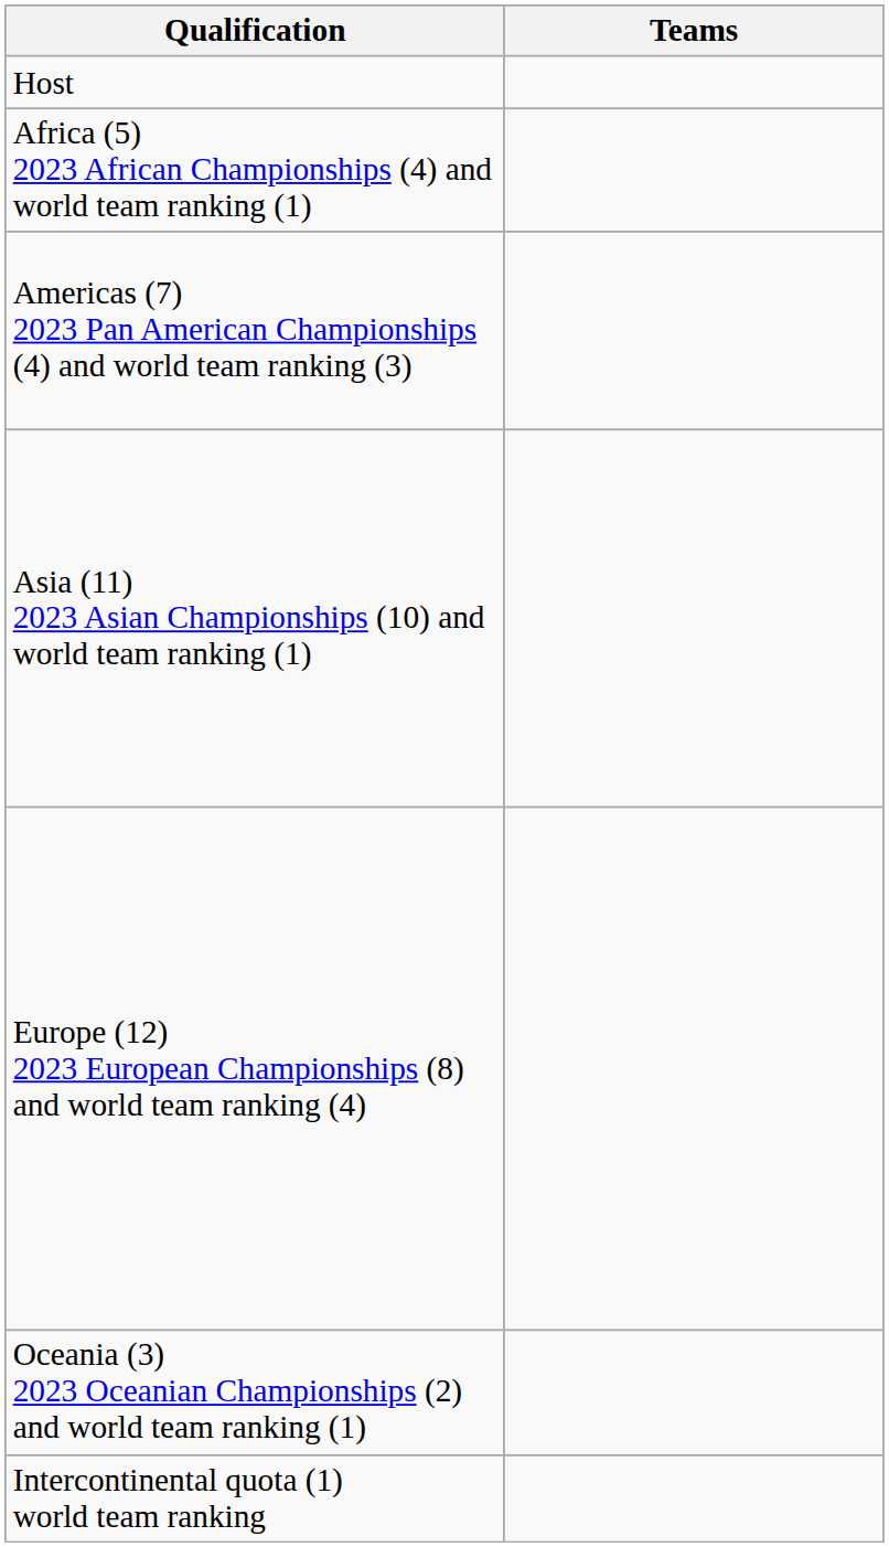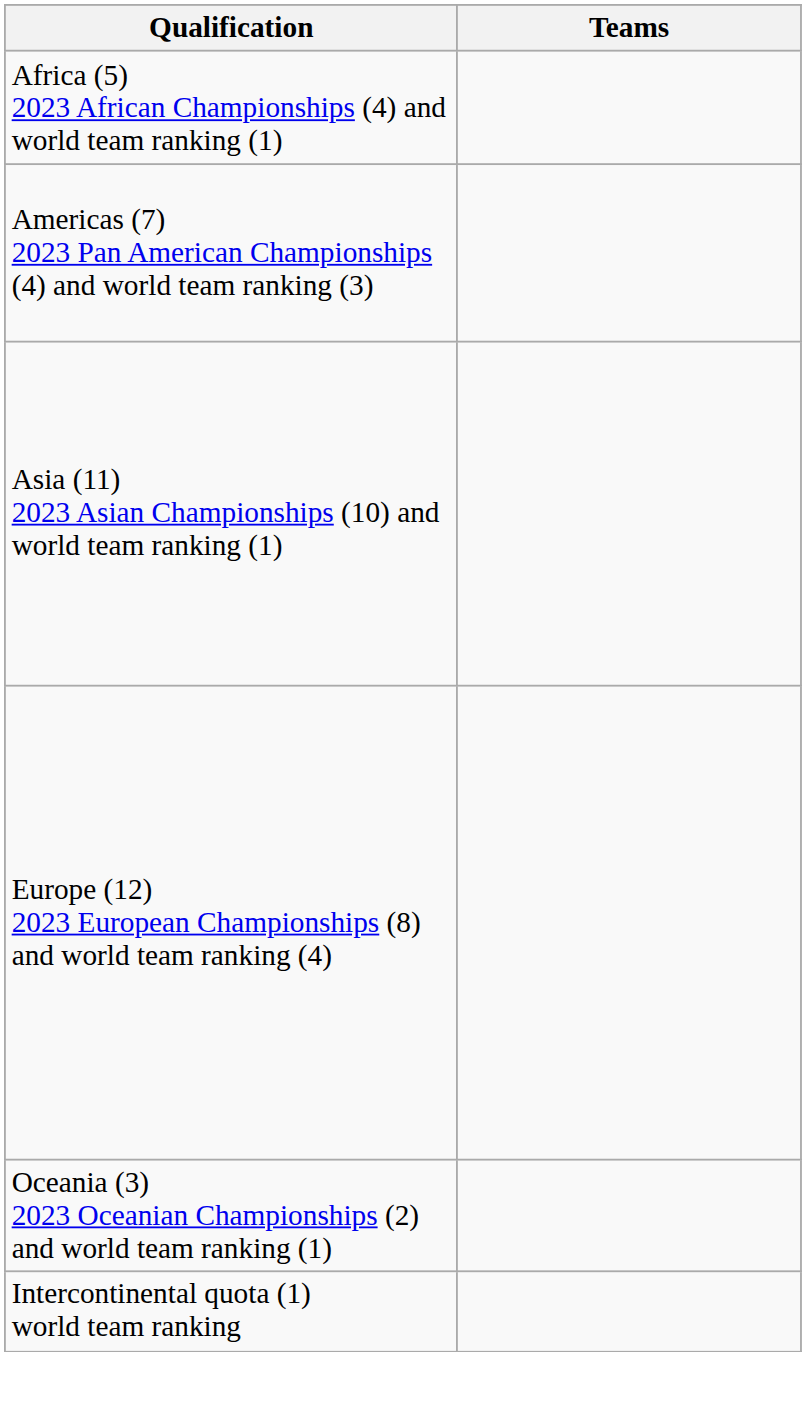- row: Host
